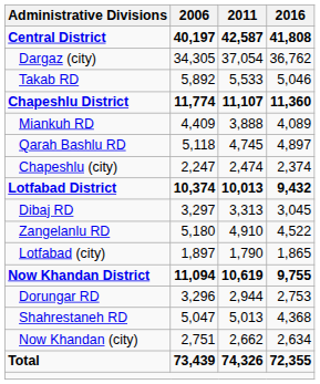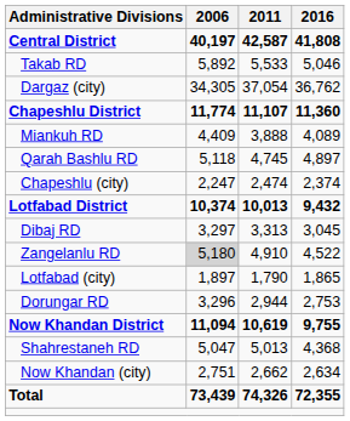rows swapped: Takab RD <-> Dargaz (city)
Zangelanlu RD | 2006: no background -> lightgrey background
rows swapped: Now Khandan District <-> Dorungar RD
